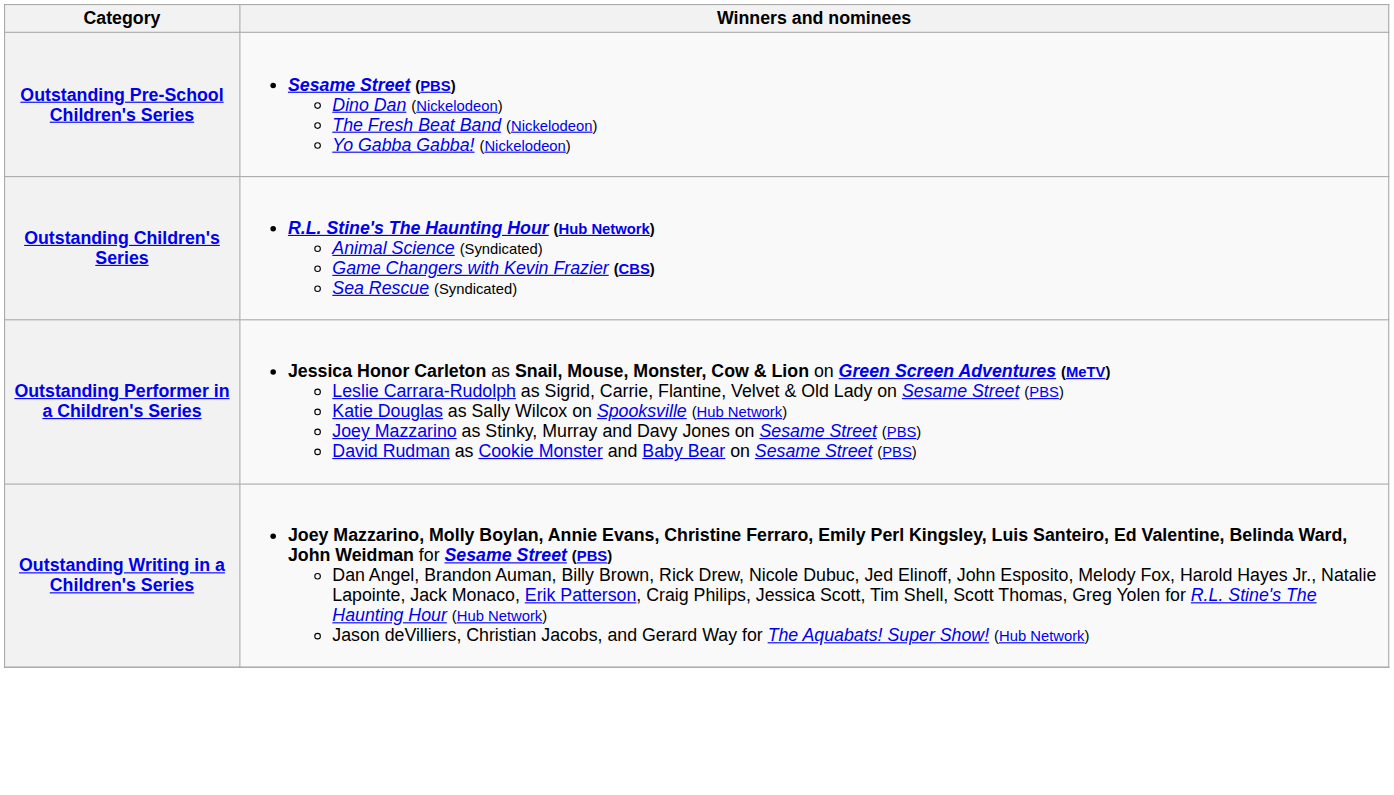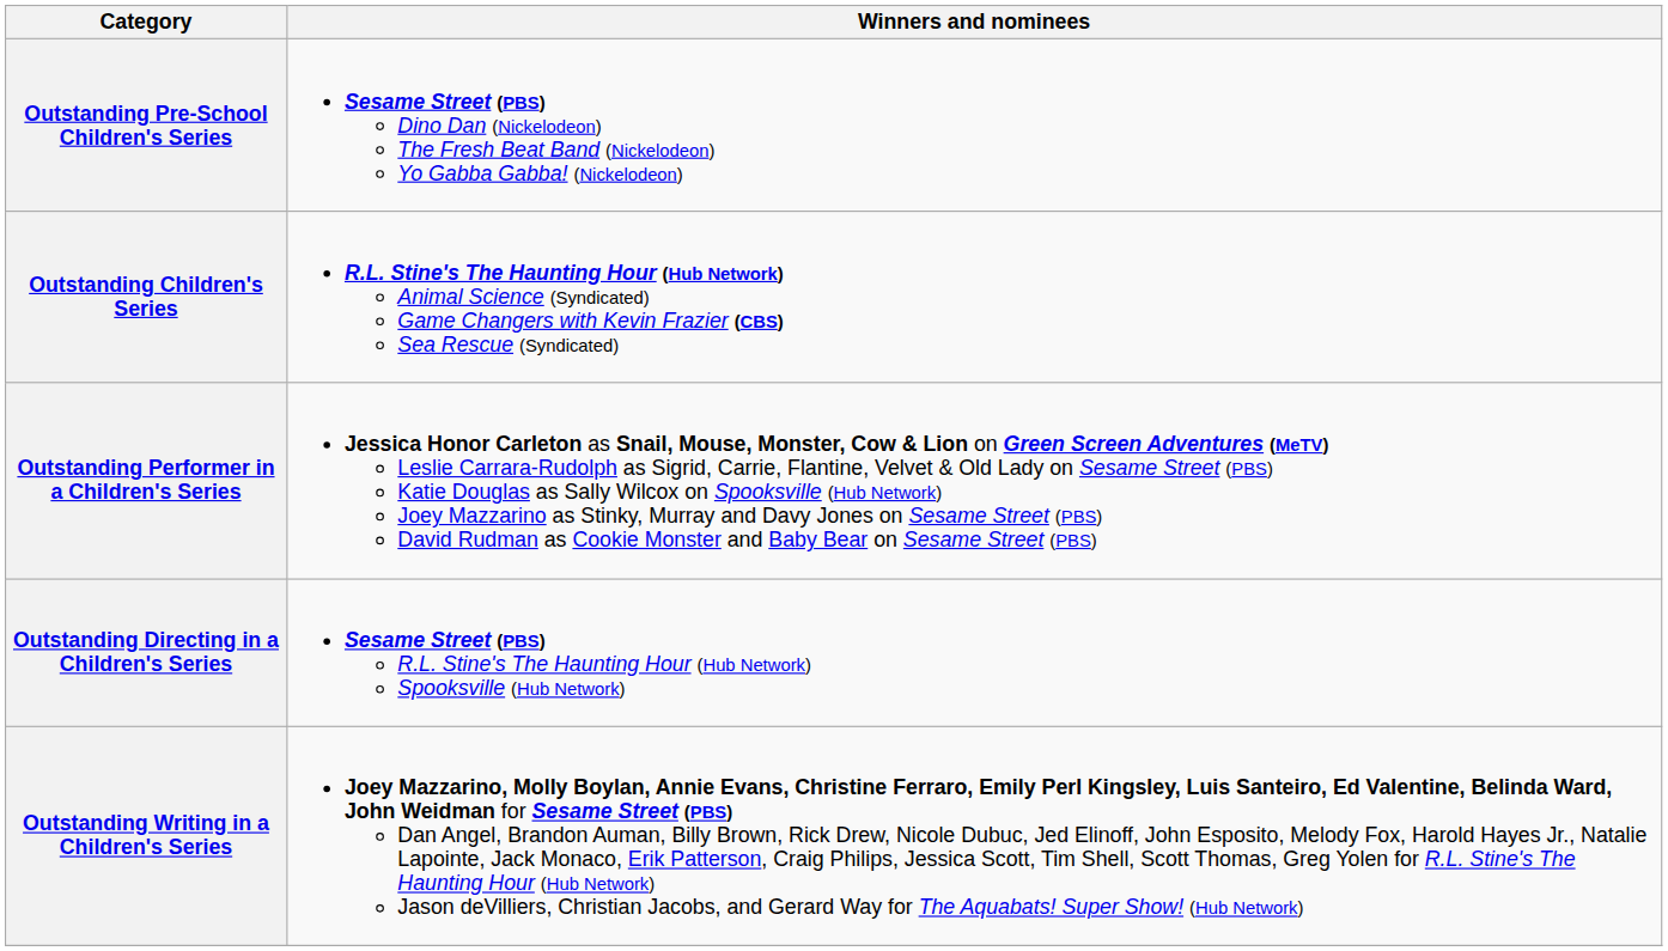+ row: Outstanding Directing in a Children's Series | Sesame Street (PBS) R.L. Stine's The Haunting Hour (Hub Network) Spooksville (Hub Network)
